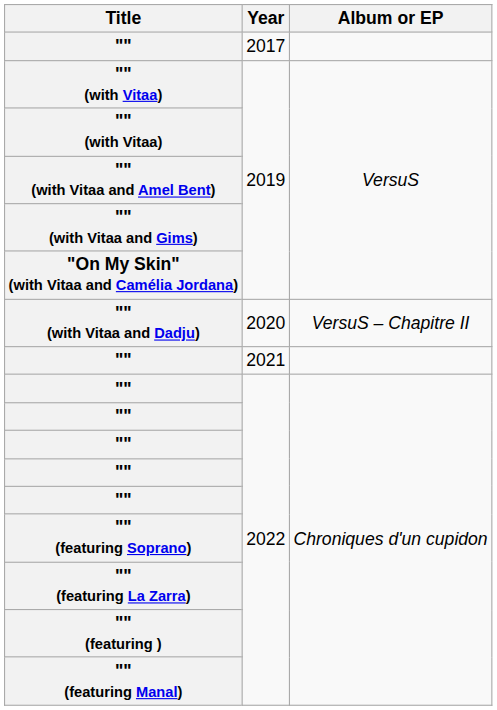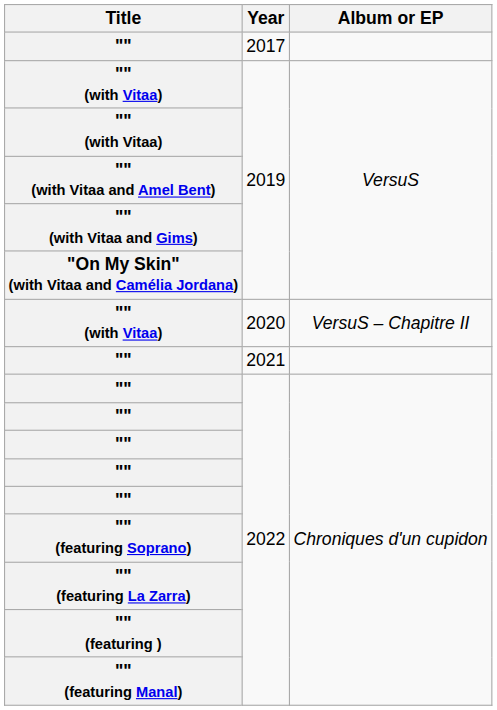2020 | Title: "" (with Vitaa and Dadju) -> "" (with Vitaa)
